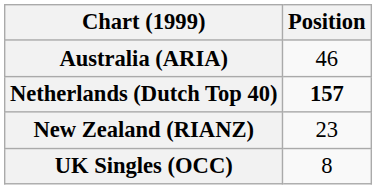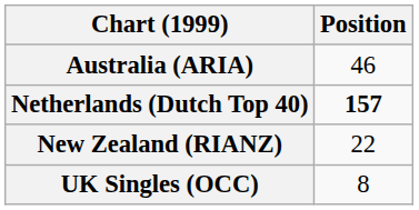New Zealand (RIANZ) | Position: 23 -> 22
